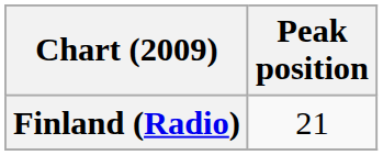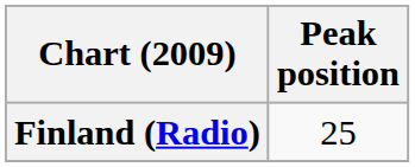Finland (Radio) | Peak position: 21 -> 25
